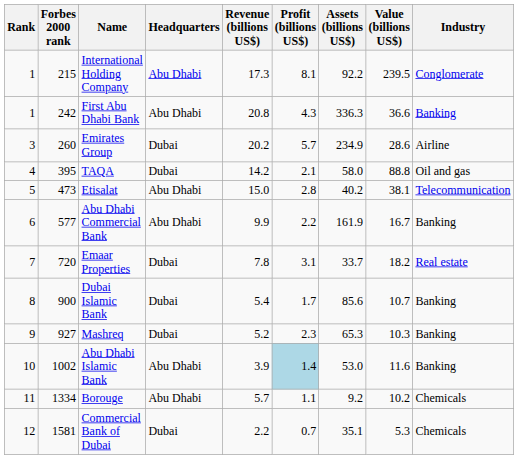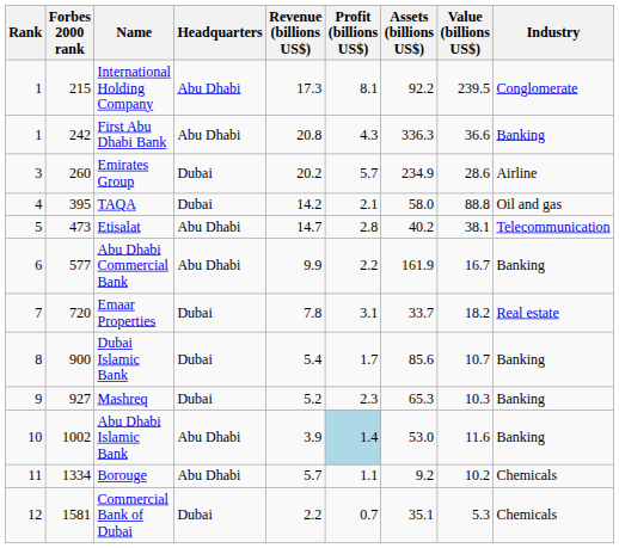Etisalat | Revenue (billions US$): 15.0 -> 14.7
